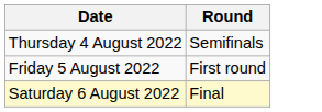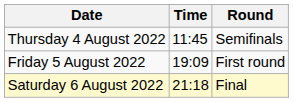+ column: Time | 11:45 | 19:09 | 21:18
